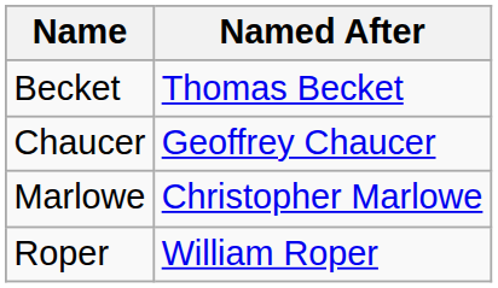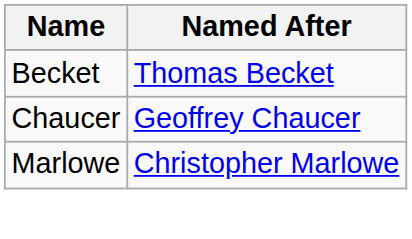- row: Roper | William Roper
